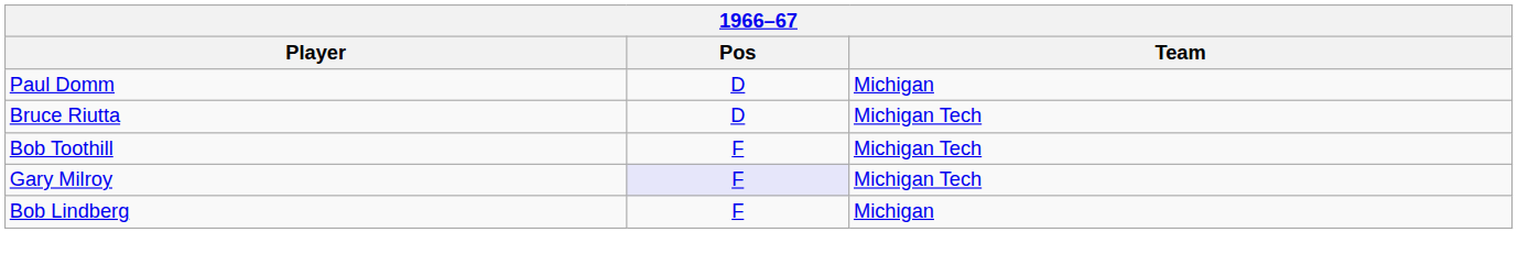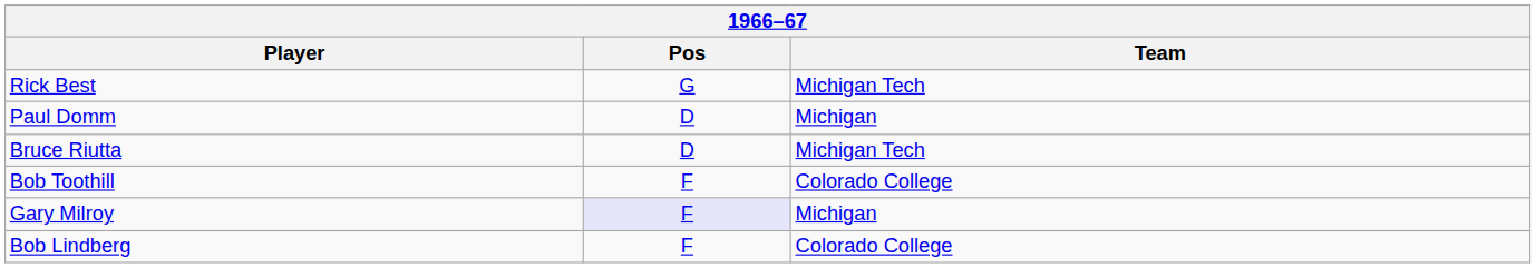+ row: Rick Best | G | Michigan Tech
Bob Toothill | Team: Michigan Tech -> Colorado College
Gary Milroy | Team: Michigan Tech -> Michigan
Bob Lindberg | Team: Michigan -> Colorado College
